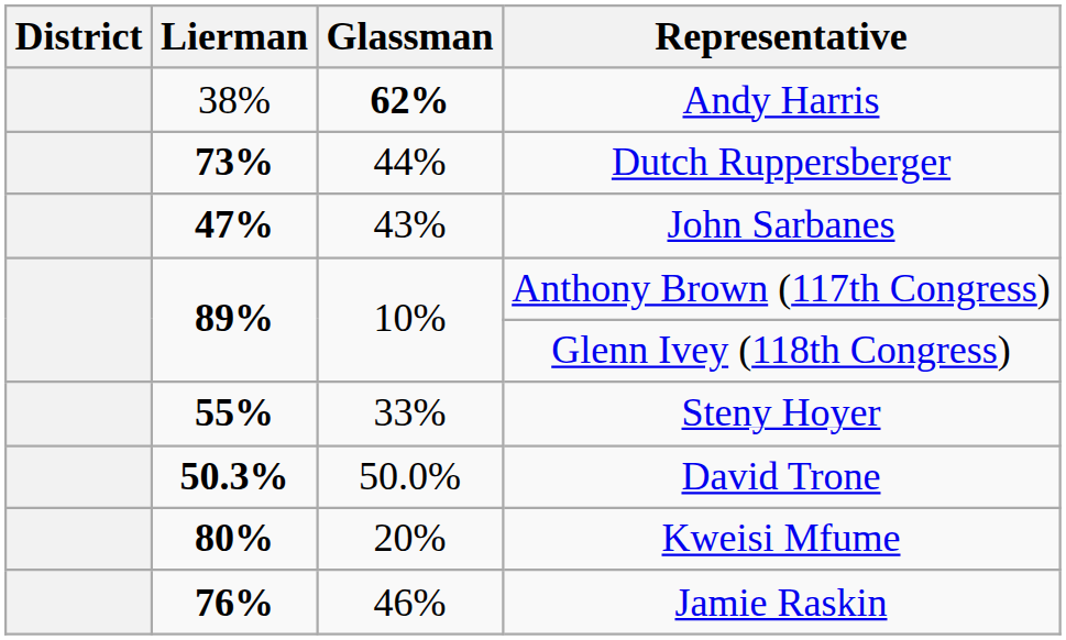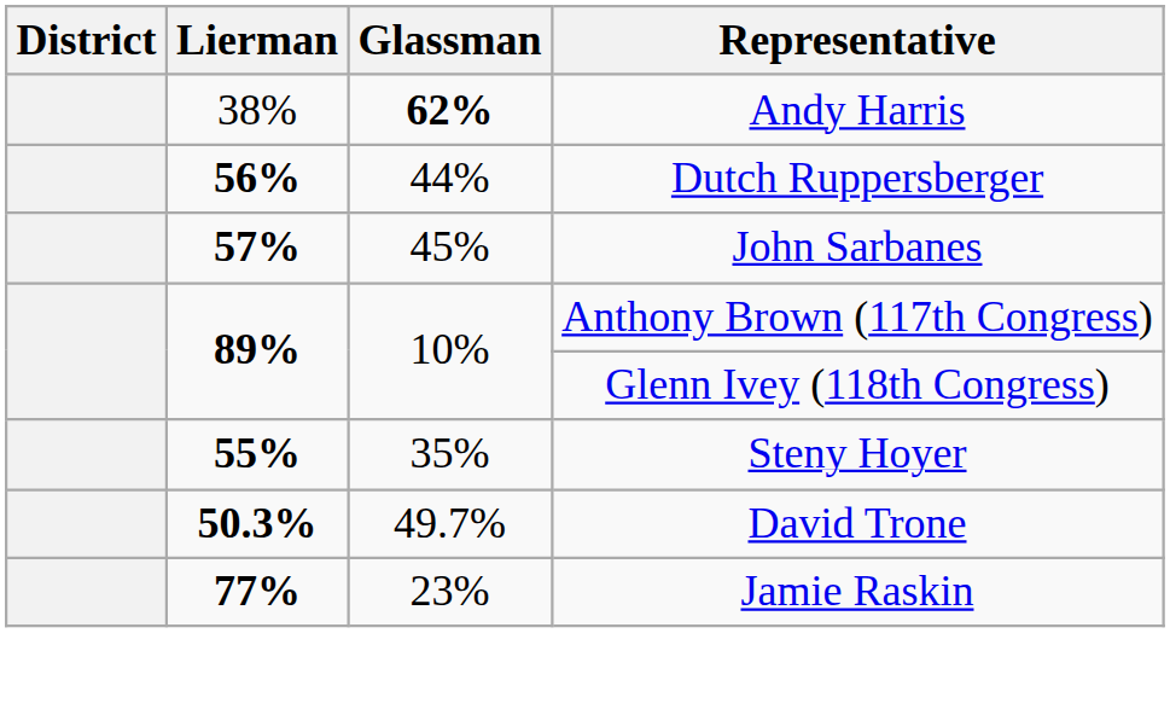Dutch Ruppersberger | Lierman: 73% -> 56%
John Sarbanes | Lierman: 47% -> 57%
John Sarbanes | Glassman: 43% -> 45%
Steny Hoyer | Glassman: 33% -> 35%
David Trone | Glassman: 50.0% -> 49.7%
- row: 80% | 20% | Kweisi Mfume
Jamie Raskin | Lierman: 76% -> 77%
Jamie Raskin | Glassman: 46% -> 23%
